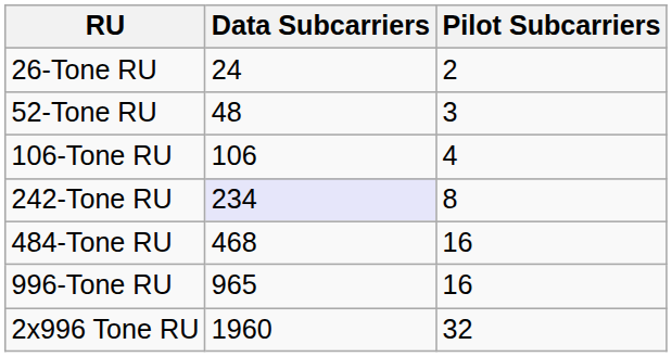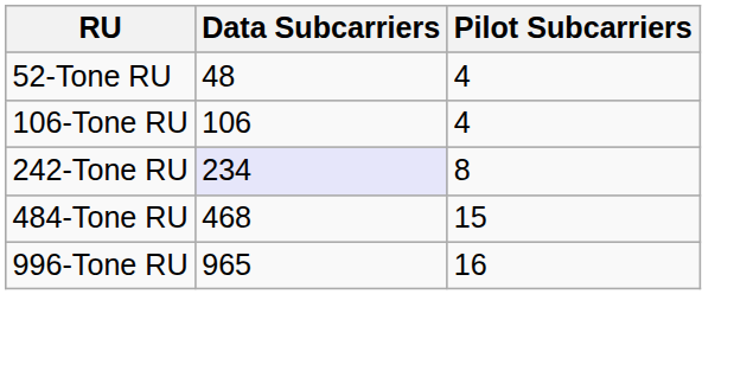- row: 26-Tone RU | 24 | 2
52-Tone RU | Pilot Subcarriers: 3 -> 4
484-Tone RU | Pilot Subcarriers: 16 -> 15
- row: 2x996 Tone RU | 1960 | 32
